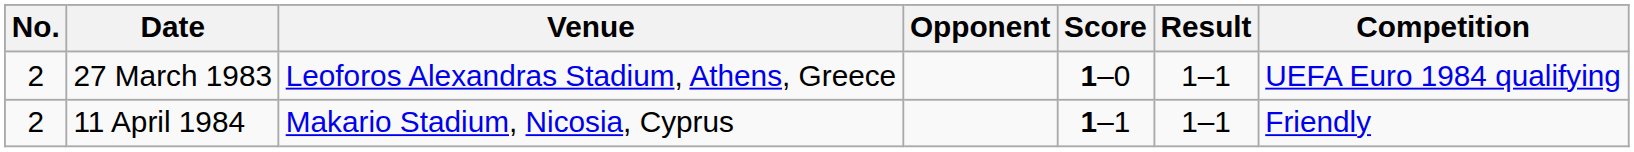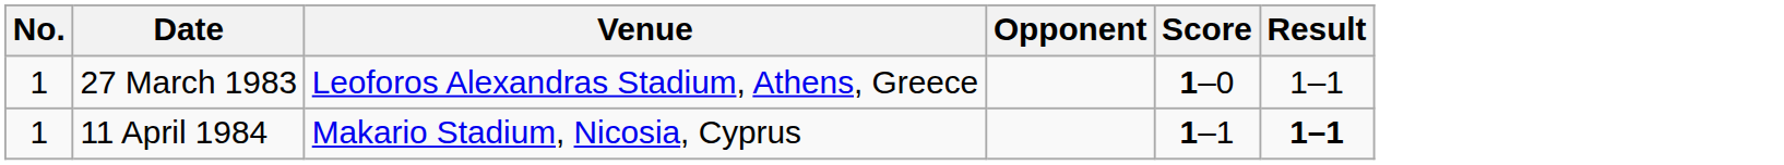- column: Competition | UEFA Euro 1984 qualifying | Friendly
27 March 1983 | No.: 2 -> 1
11 April 1984 | No.: 2 -> 1
11 April 1984 | Result: normal -> bold
